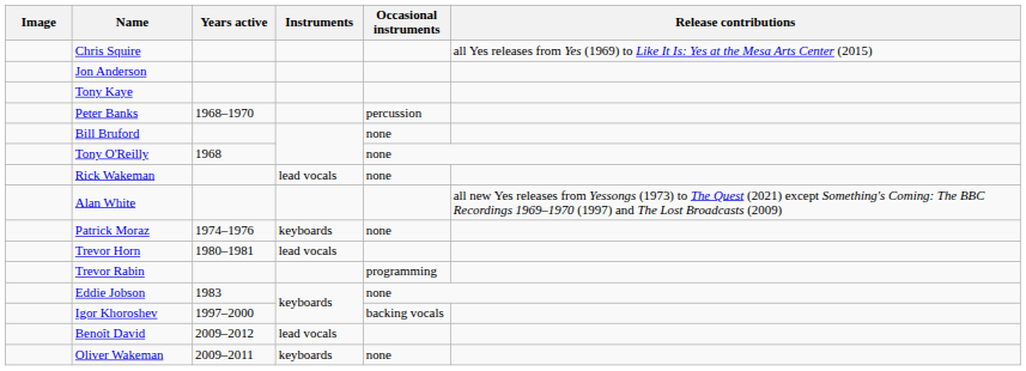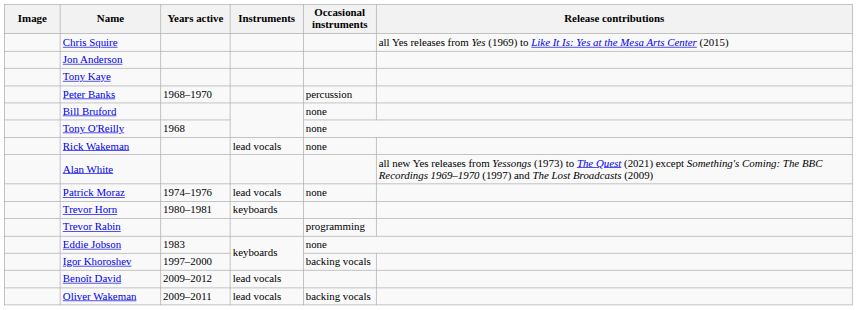Patrick Moraz | Instruments: keyboards -> lead vocals
Trevor Horn | Instruments: lead vocals -> keyboards
Oliver Wakeman | Instruments: keyboards -> lead vocals
Oliver Wakeman | Occasional instruments: none -> backing vocals
